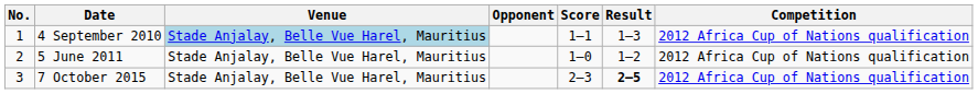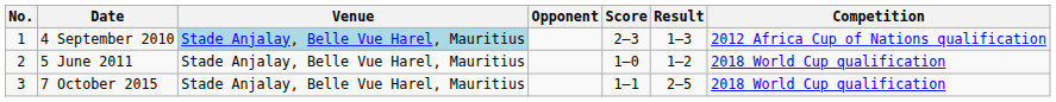4 September 2010 | Score: 1–1 -> 2–3
5 June 2011 | Competition: 2012 Africa Cup of Nations qualification -> 2018 World Cup qualification
7 October 2015 | Score: 2–3 -> 1–1
7 October 2015 | Result: bold -> normal
7 October 2015 | Competition: 2012 Africa Cup of Nations qualification -> 2018 World Cup qualification
